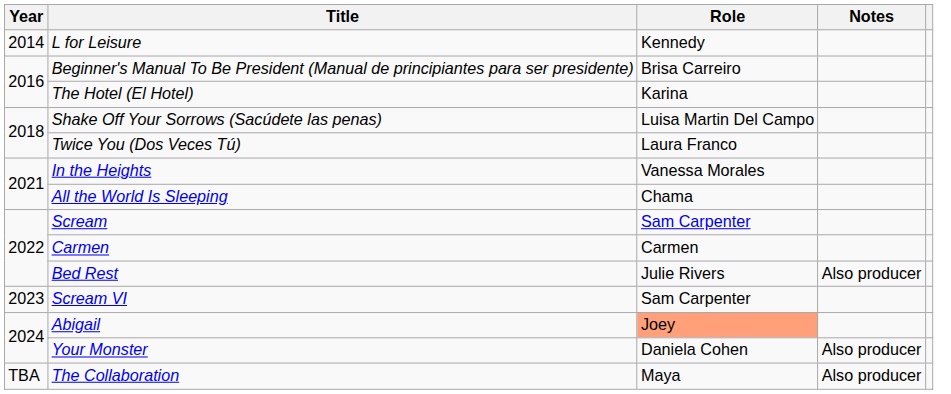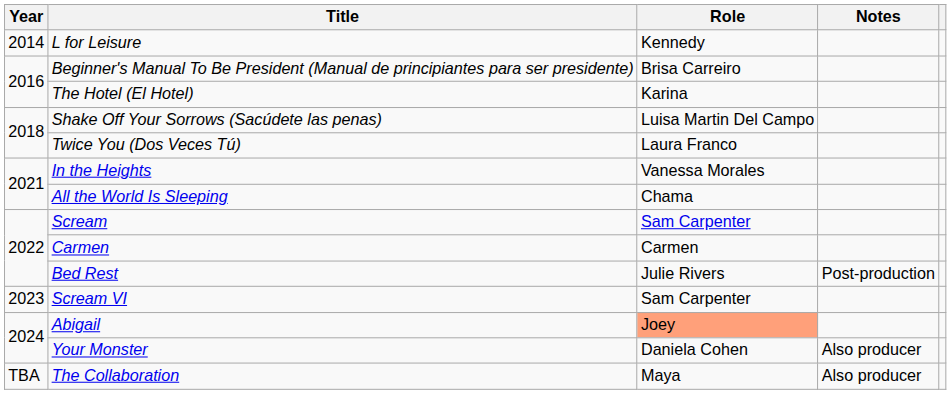Bed Rest | Notes: Also producer -> Post-production
